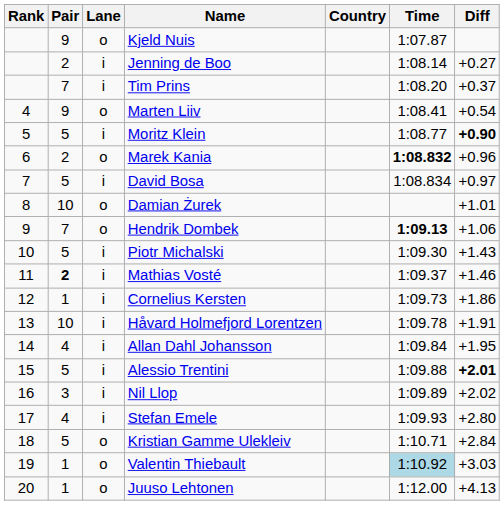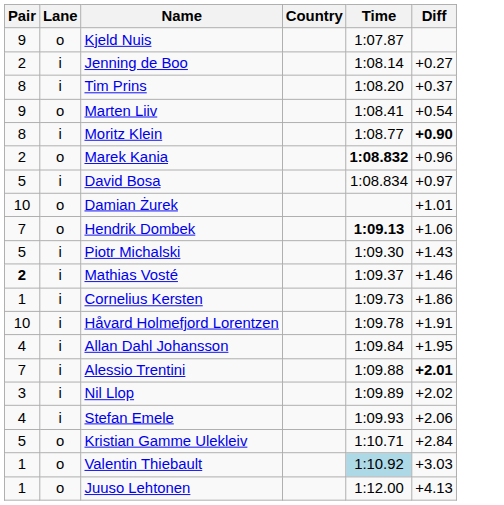- column: Rank | 4 | 5 | 6 | 7 | 8 | 9 | 10 | 11 | 12 | 13 | 14 | 15 | 16 | 17 | 18 | 19 | 20
Tim Prins | Pair: 7 -> 8
Moritz Klein | Pair: 5 -> 8
Alessio Trentini | Pair: 5 -> 7
Stefan Emele | Diff: +2.80 -> +2.06
